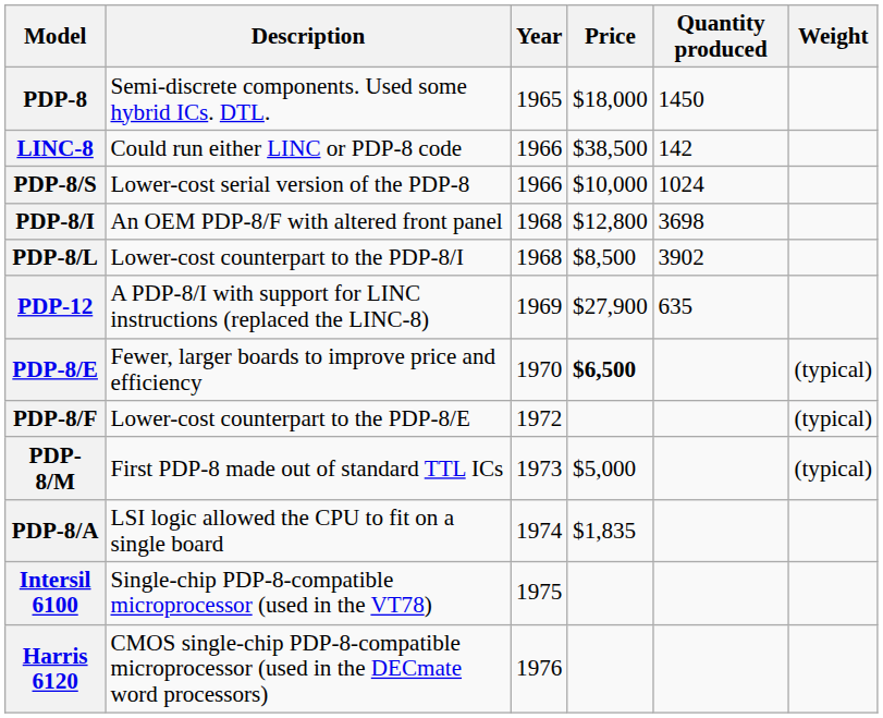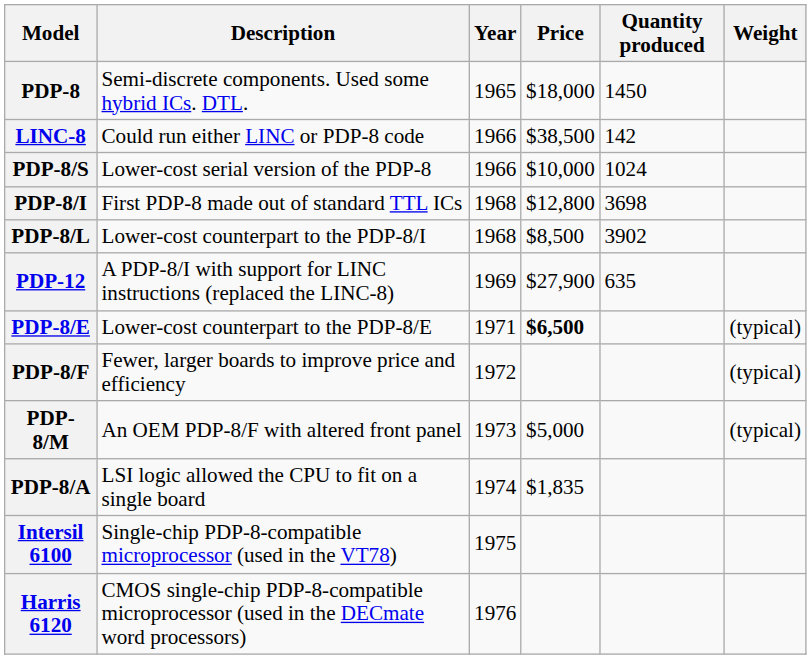PDP-8/I | Description: An OEM PDP-8/F with altered front panel -> First PDP-8 made out of standard TTL ICs
PDP-8/E | Description: Fewer, larger boards to improve price and efficiency -> Lower-cost counterpart to the PDP-8/E
PDP-8/E | Year: 1970 -> 1971
PDP-8/F | Description: Lower-cost counterpart to the PDP-8/E -> Fewer, larger boards to improve price and efficiency
PDP-8/M | Description: First PDP-8 made out of standard TTL ICs -> An OEM PDP-8/F with altered front panel
